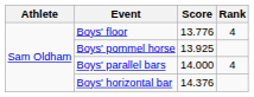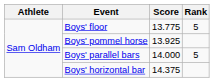Boys' floor | Score: 13.776 -> 13.775
Boys' floor | Rank: 4 -> 5
Boys' parallel bars | Rank: 4 -> 5
Boys' horizontal bar | Score: 14.376 -> 14.375
